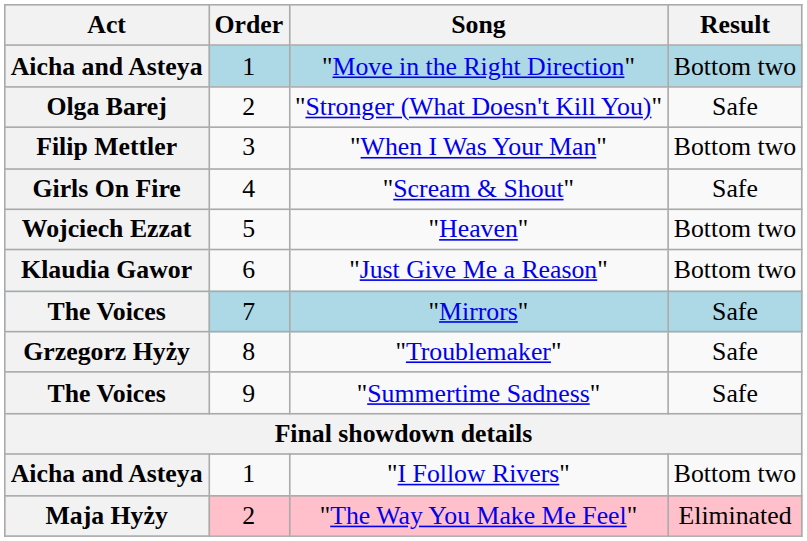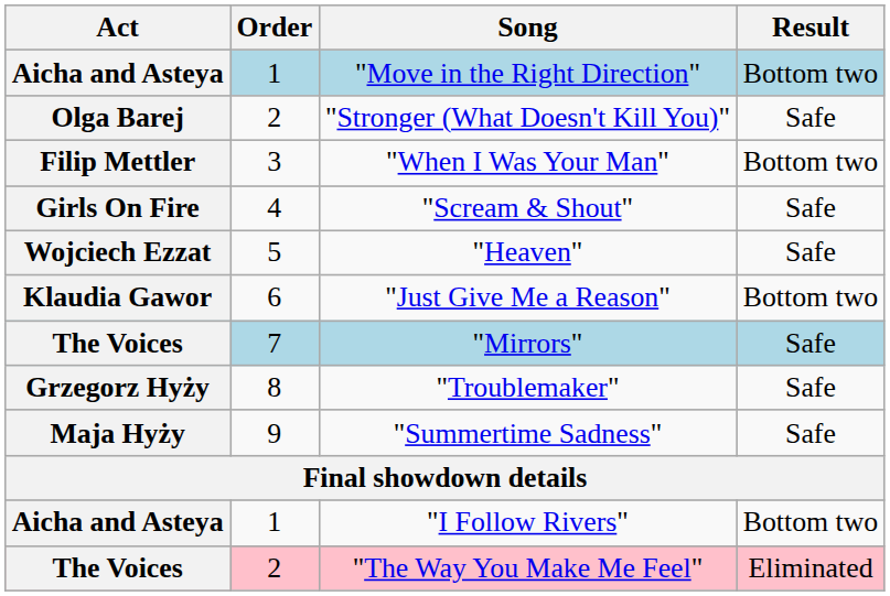"Heaven" | Result: Bottom two -> Safe
"Summertime Sadness" | Act: The Voices -> Maja Hyży
"The Way You Make Me Feel" | Act: Maja Hyży -> The Voices
